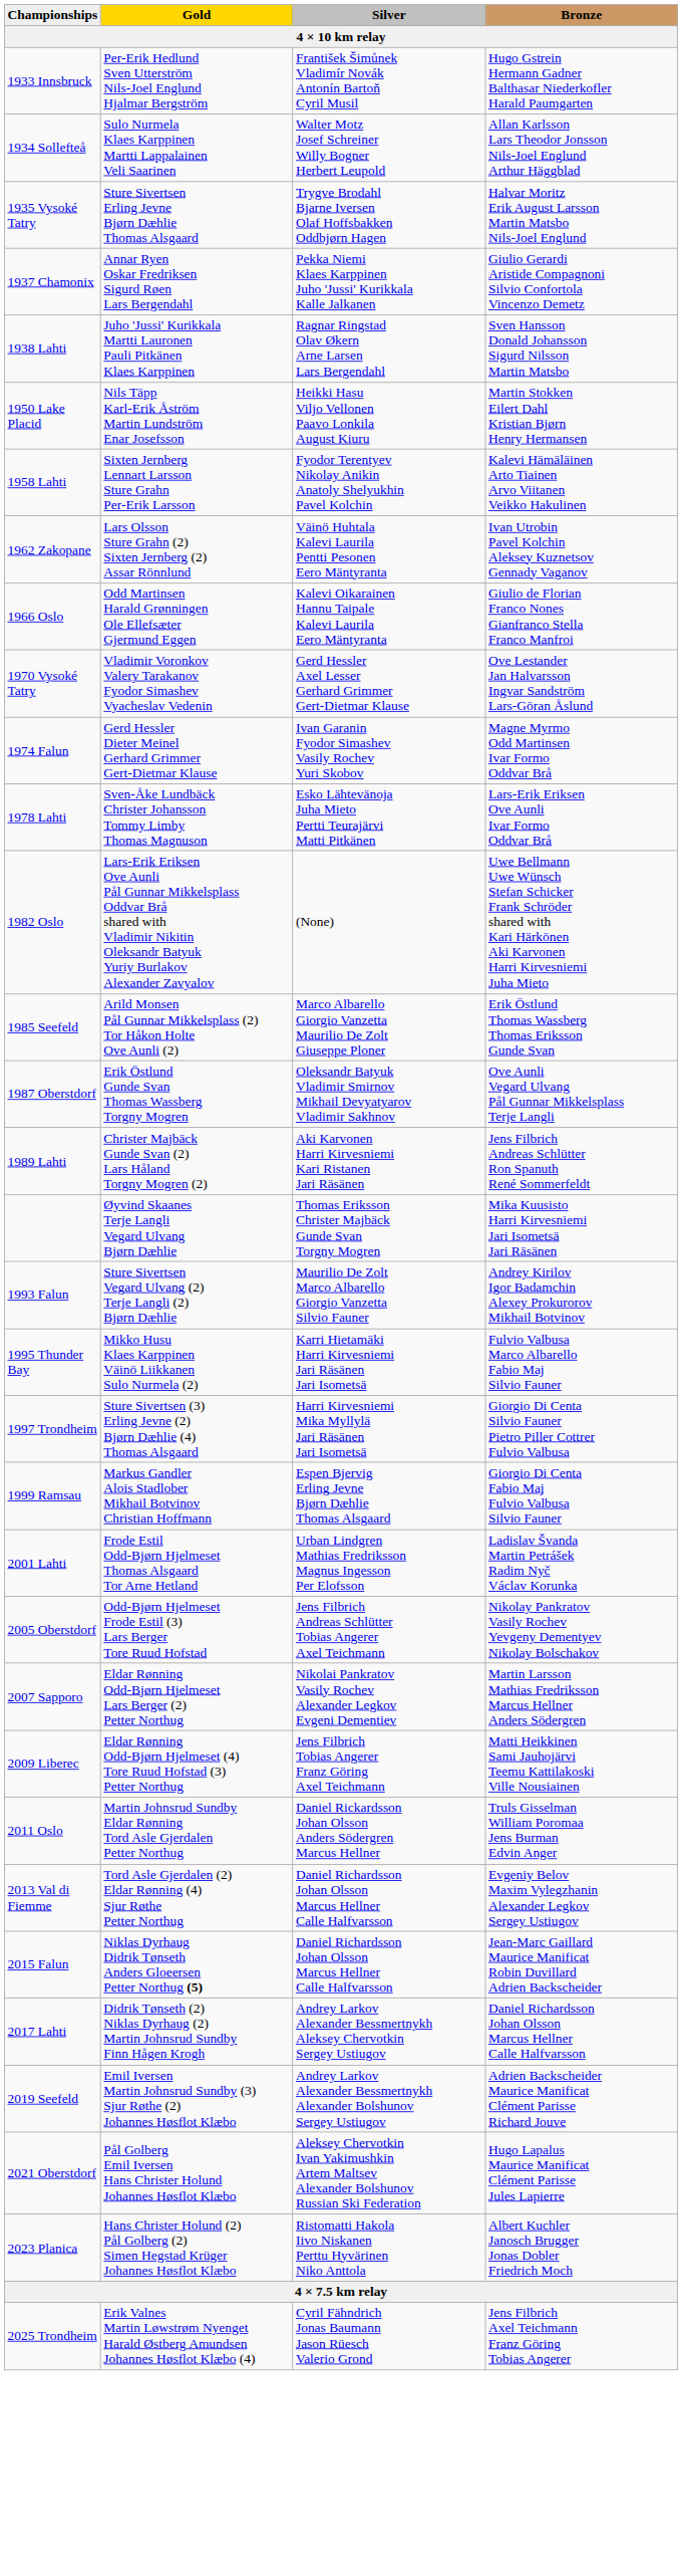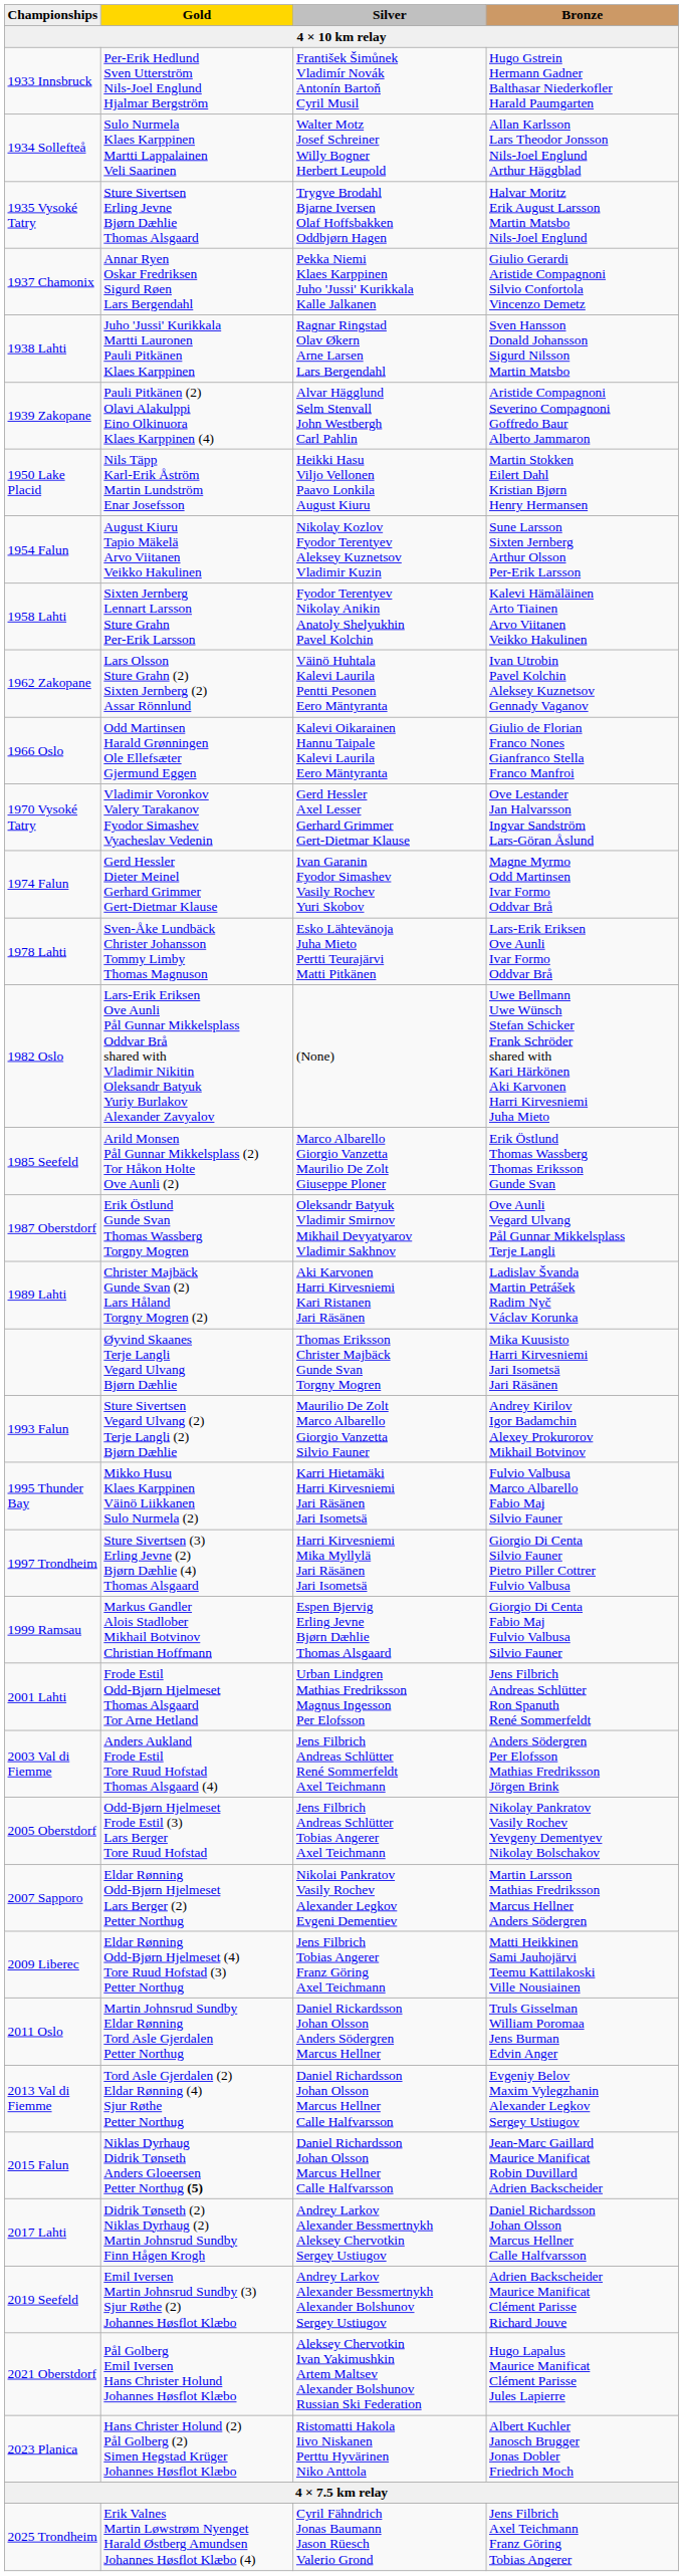+ row: 1939 Zakopane | Pauli Pitkänen (2) Olavi Alakulppi Eino Olkinuora Klaes Karppinen (4) | Alvar Hägglund Selm Stenvall John Westbergh Carl Pahlin | Aristide Compagnoni Severino Compagnoni Goffredo Baur Alberto Jammaron
+ row: 1954 Falun | August Kiuru Tapio Mäkelä Arvo Viitanen Veikko Hakulinen | Nikolay Kozlov Fyodor Terentyev Aleksey Kuznetsov Vladimir Kuzin | Sune Larsson Sixten Jernberg Arthur Olsson Per-Erik Larsson
1989 Lahti | Bronze: Jens Filbrich Andreas Schlütter Ron Spanuth René Sommerfeldt -> Ladislav Švanda Martin Petrášek Radim Nyč Václav Korunka
2001 Lahti | Bronze: Ladislav Švanda Martin Petrášek Radim Nyč Václav Korunka -> Jens Filbrich Andreas Schlütter Ron Spanuth René Sommerfeldt
+ row: 2003 Val di Fiemme | Anders Aukland Frode Estil Tore Ruud Hofstad Thomas Alsgaard (4) | Jens Filbrich Andreas Schlütter René Sommerfeldt Axel Teichmann | Anders Södergren Per Elofsson Mathias Fredriksson Jörgen Brink
